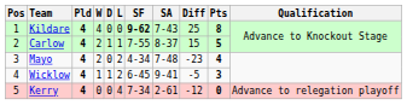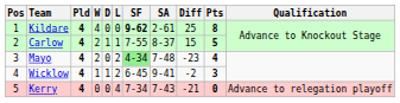Kildare | SA: 7-43 -> 2-61
Mayo | SF: no background -> lightgreen background
Wicklow | Diff: -5 -> -2
Kerry | SA: 2-61 -> 7-43
Kerry | Diff: -12 -> -21
